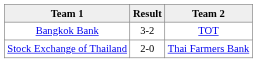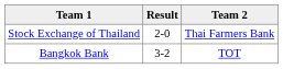rows swapped: Stock Exchange of Thailand <-> Bangkok Bank
